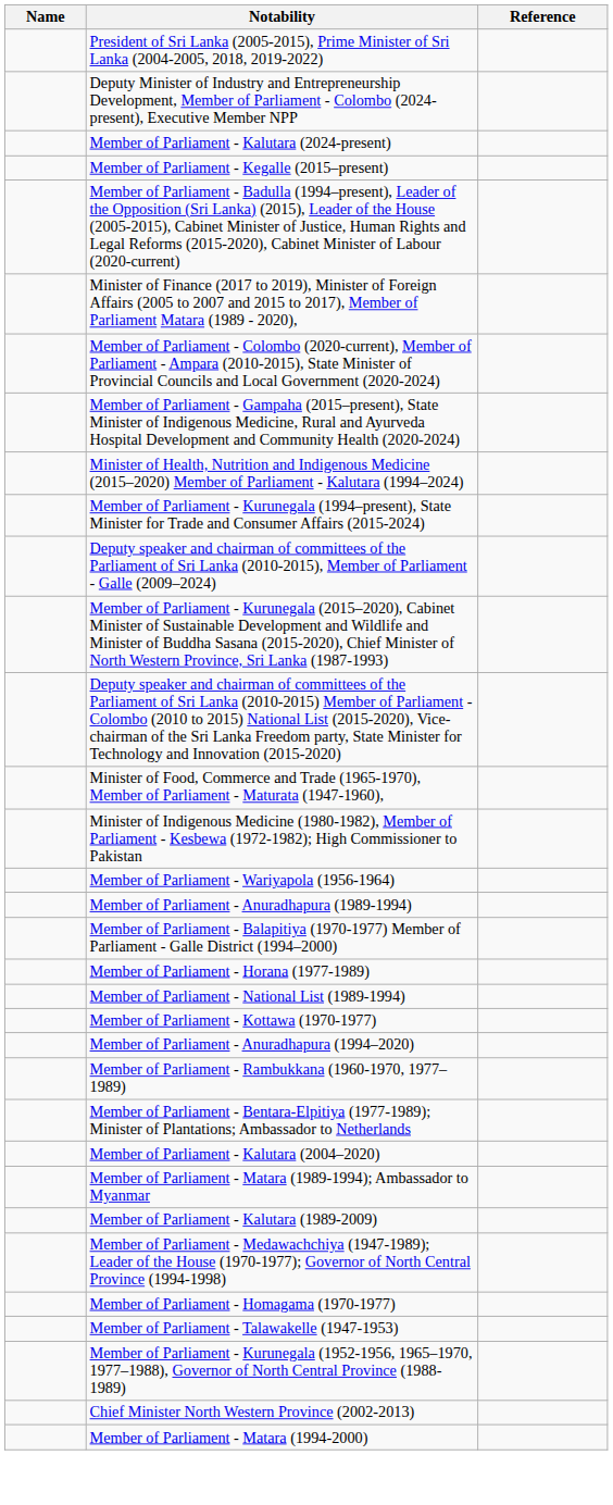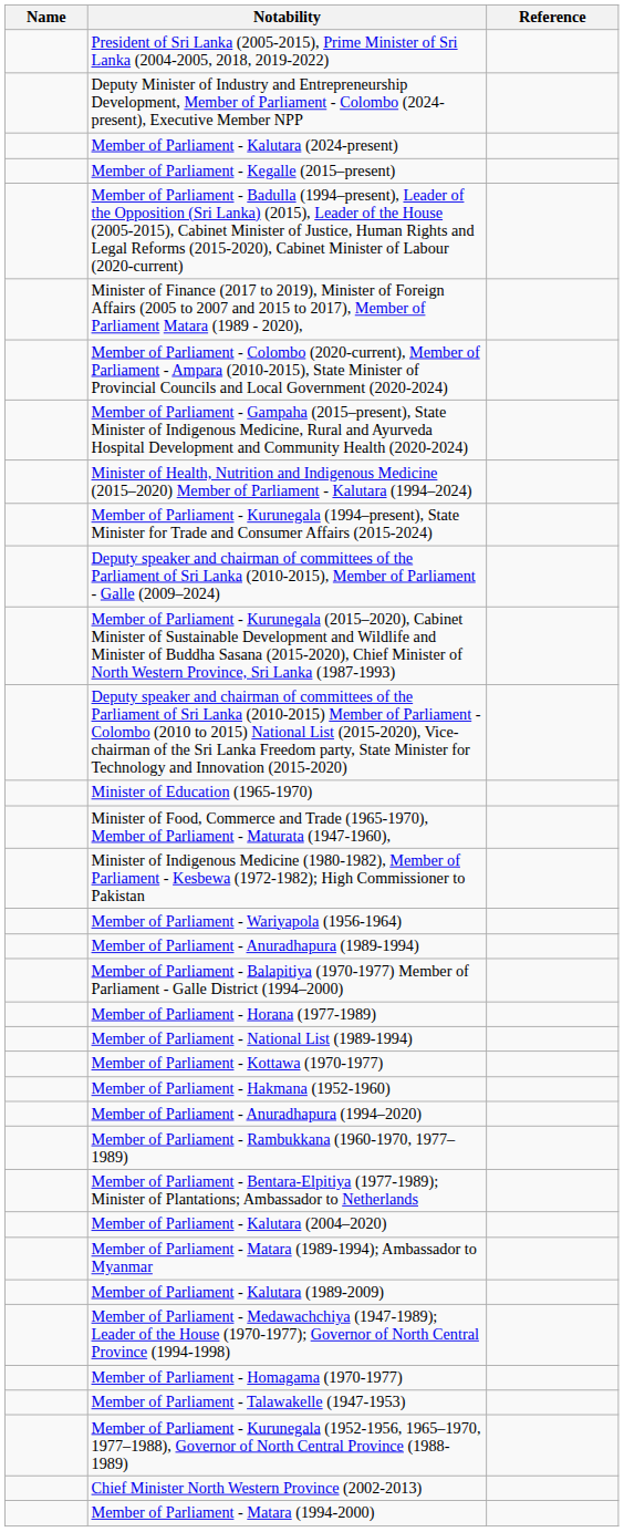+ row: Minister of Education (1965-1970)
+ row: Member of Parliament - Hakmana (1952-1960)
